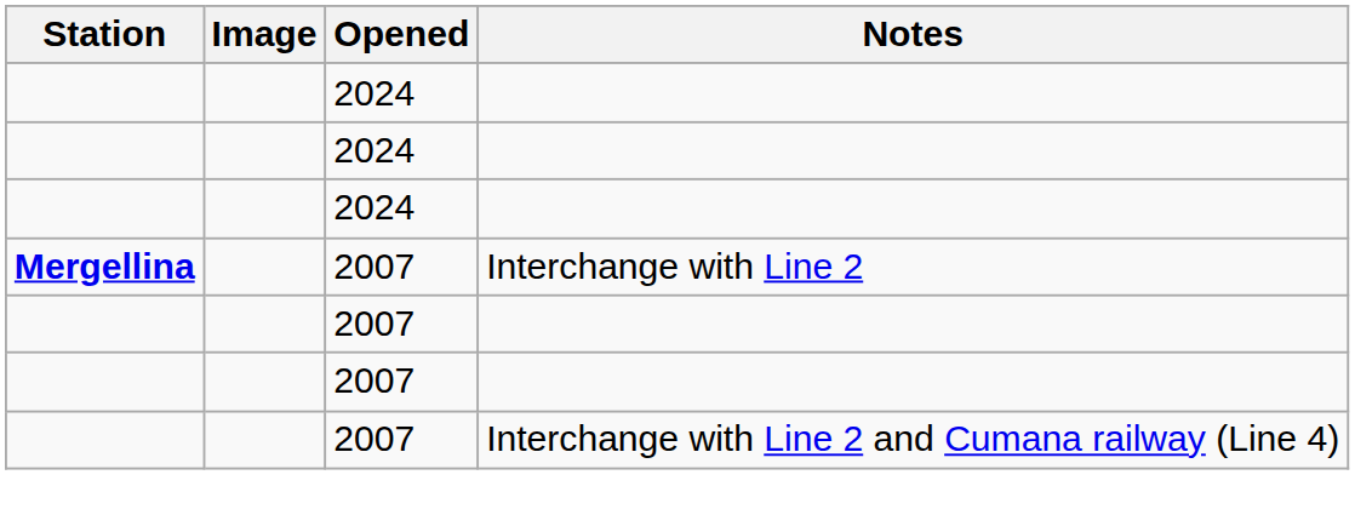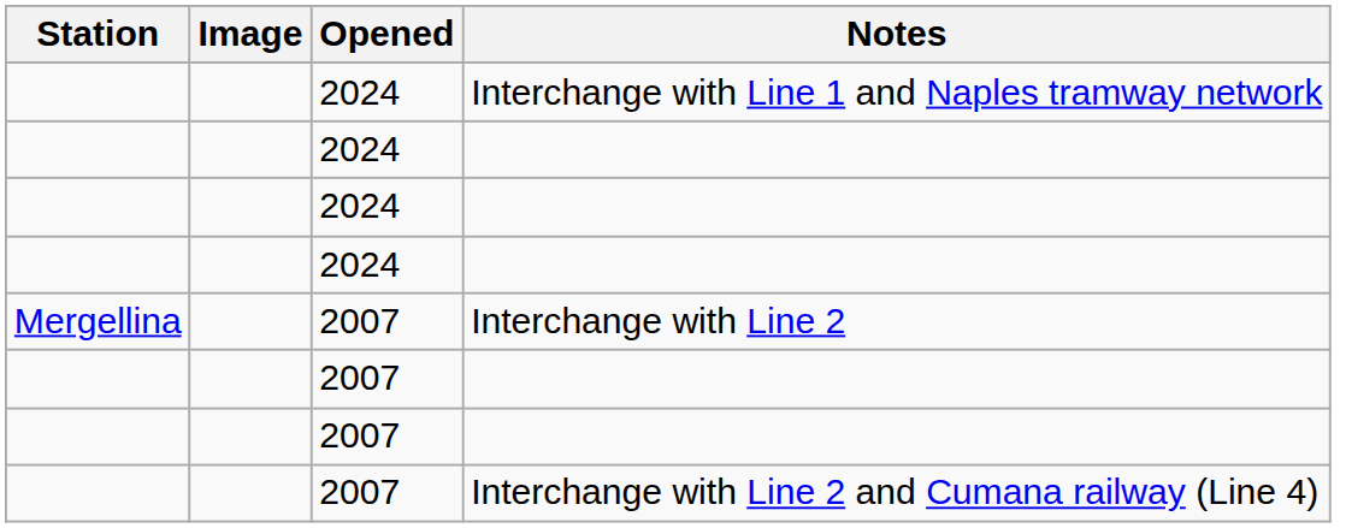+ row: 2024 | Interchange with Line 1 and Naples tramway network
Interchange with Line 2 | Station: bold -> normal
